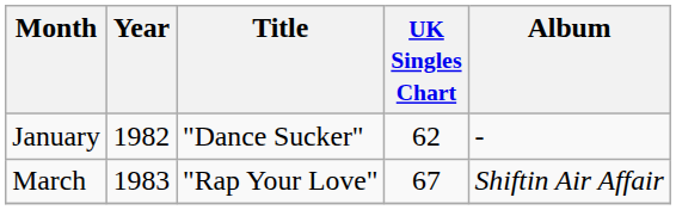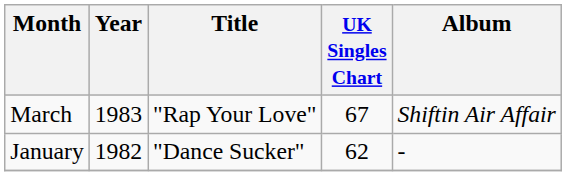rows swapped: January <-> March
